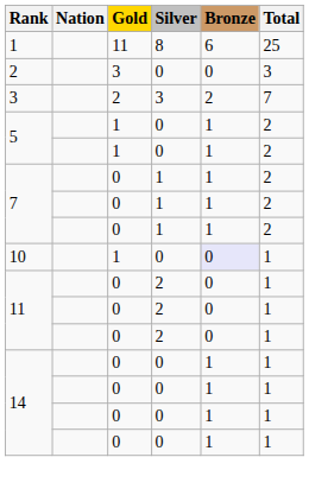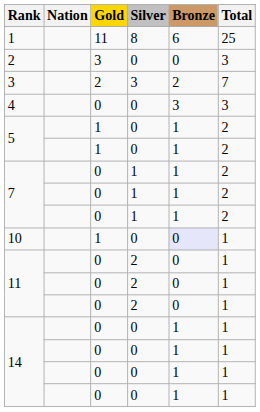+ row: 4 | 0 | 0 | 3 | 3
